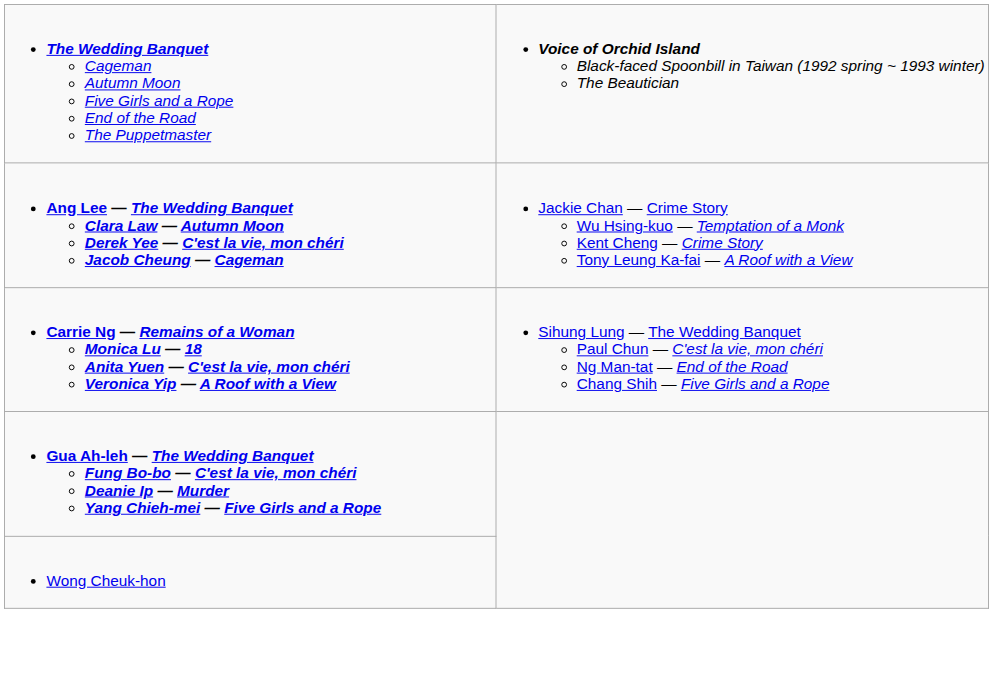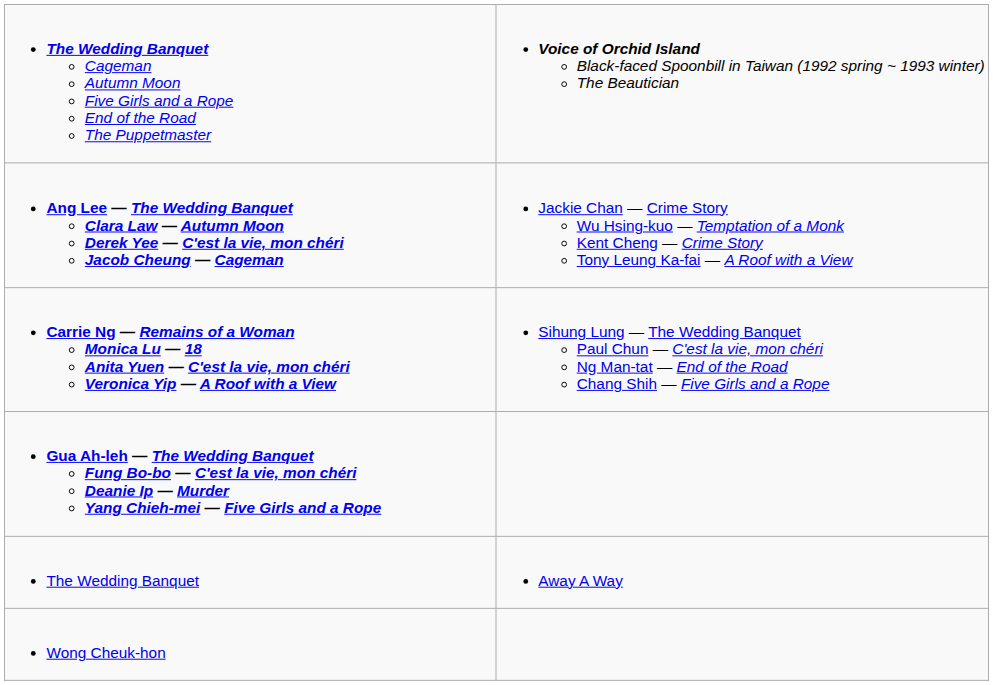+ row: The Wedding Banquet | Away A Way
